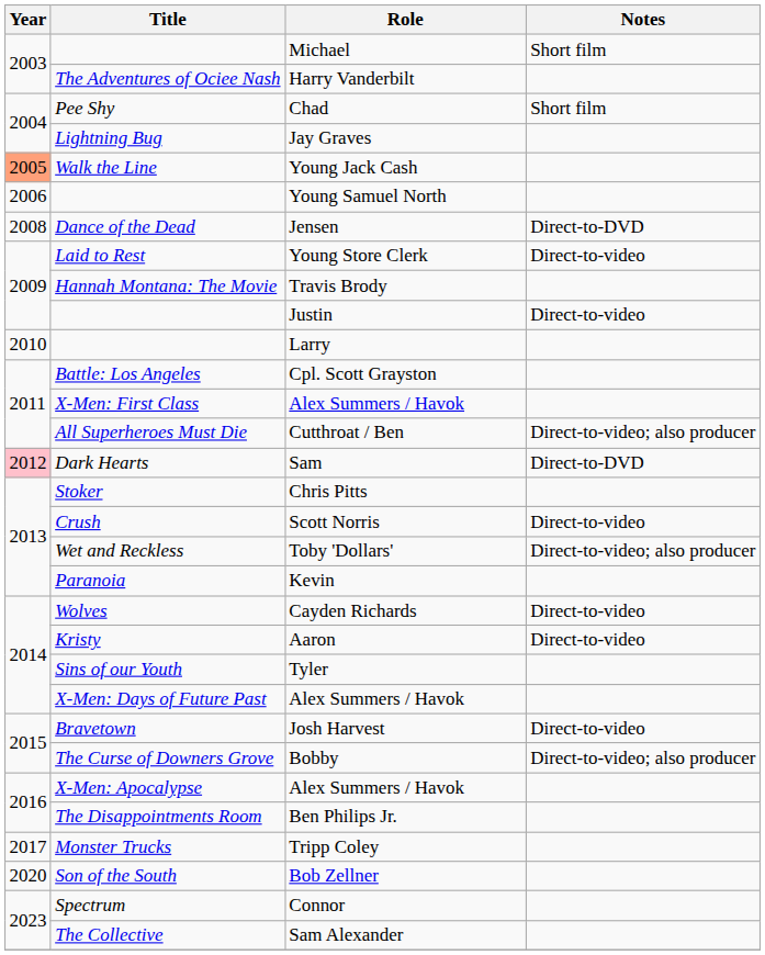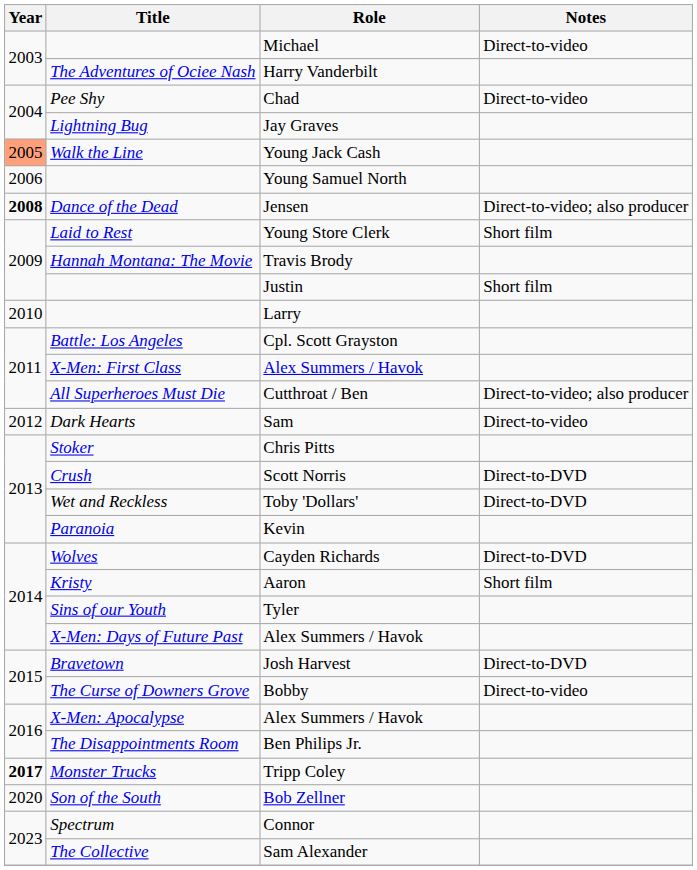Michael | Notes: Short film -> Direct-to-video
Chad | Notes: Short film -> Direct-to-video
Jensen | Year: normal -> bold
Jensen | Notes: Direct-to-DVD -> Direct-to-video; also producer
Young Store Clerk | Notes: Direct-to-video -> Short film
Justin | Notes: Direct-to-video -> Short film
Sam | Year: pink background -> no background
Sam | Notes: Direct-to-DVD -> Direct-to-video
Scott Norris | Notes: Direct-to-video -> Direct-to-DVD
Toby 'Dollars' | Notes: Direct-to-video; also producer -> Direct-to-DVD
Cayden Richards | Notes: Direct-to-video -> Direct-to-DVD
Aaron | Notes: Direct-to-video -> Short film
Josh Harvest | Notes: Direct-to-video -> Direct-to-DVD
Bobby | Notes: Direct-to-video; also producer -> Direct-to-video
Tripp Coley | Year: normal -> bold
